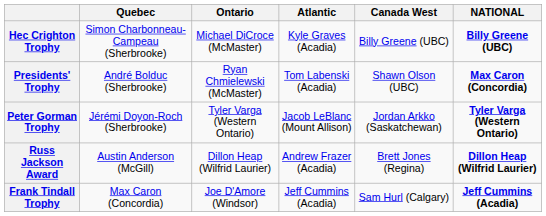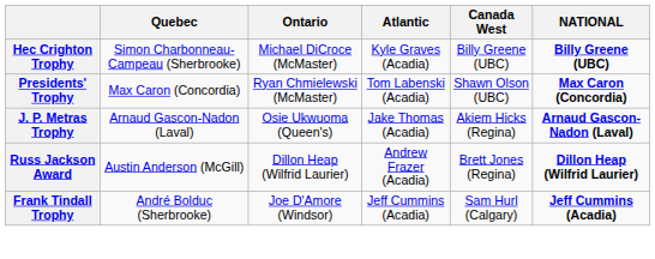Presidents' Trophy | Quebec: André Bolduc (Sherbrooke) -> Max Caron (Concordia)
+ row: J. P. Metras Trophy | Arnaud Gascon-Nadon (Laval) | Osie Ukwuoma (Queen's) | Jake Thomas (Acadia) | Akiem Hicks (Regina) | Arnaud Gascon-Nadon (Laval)
- row: Peter Gorman Trophy | Jérémi Doyon-Roch (Sherbrooke) | Tyler Varga (Western Ontario) | Jacob LeBlanc (Mount Allison) | Jordan Arkko (Saskatchewan) | Tyler Varga (Western Ontario)
Frank Tindall Trophy | Quebec: Max Caron (Concordia) -> André Bolduc (Sherbrooke)
